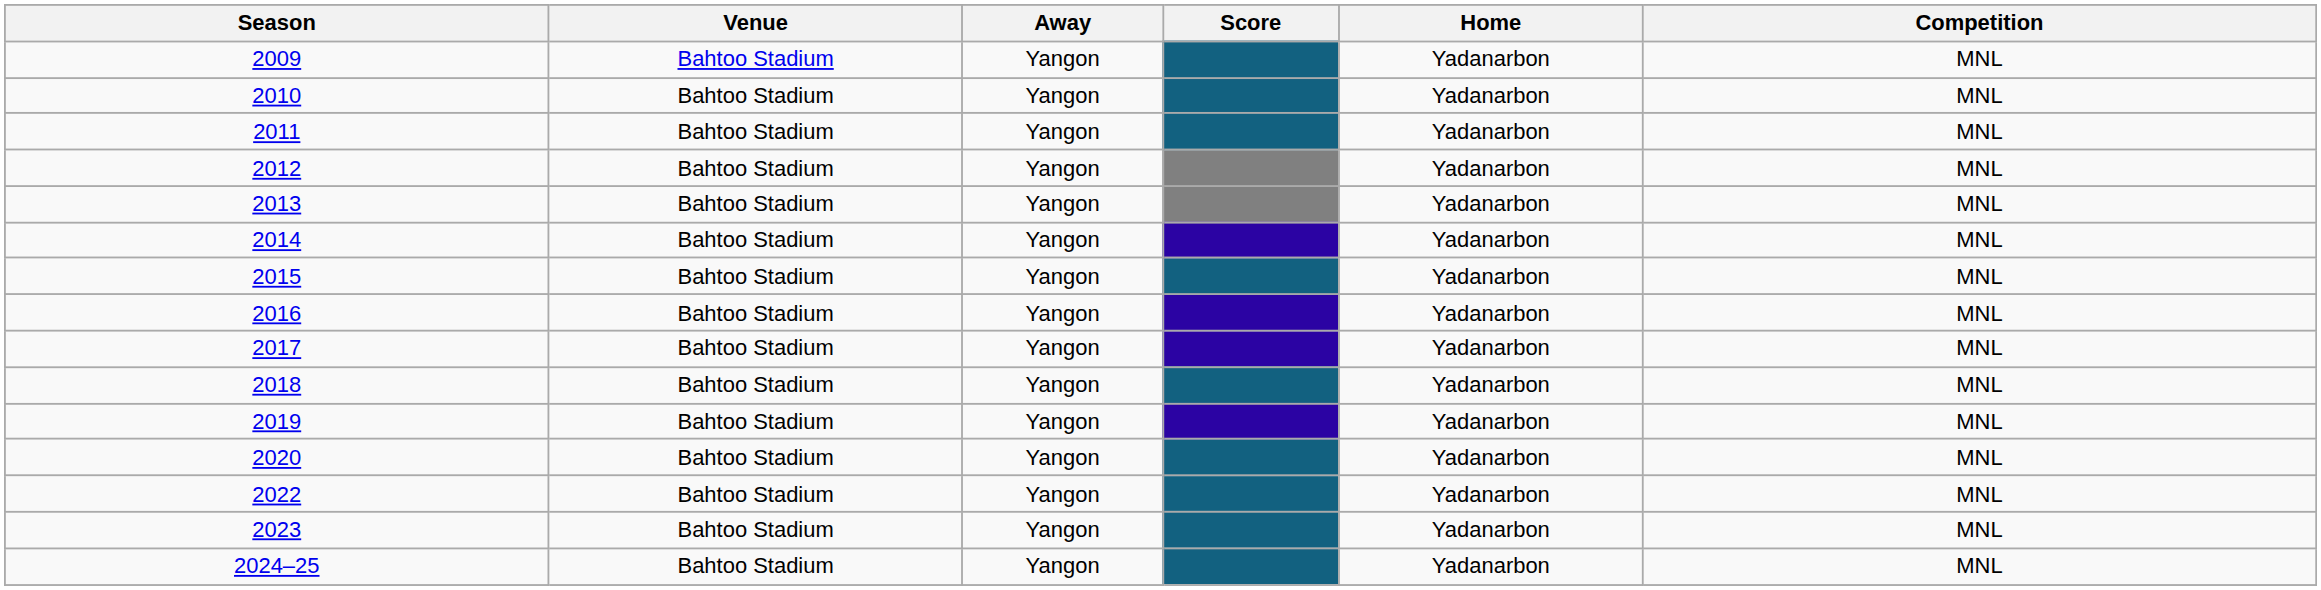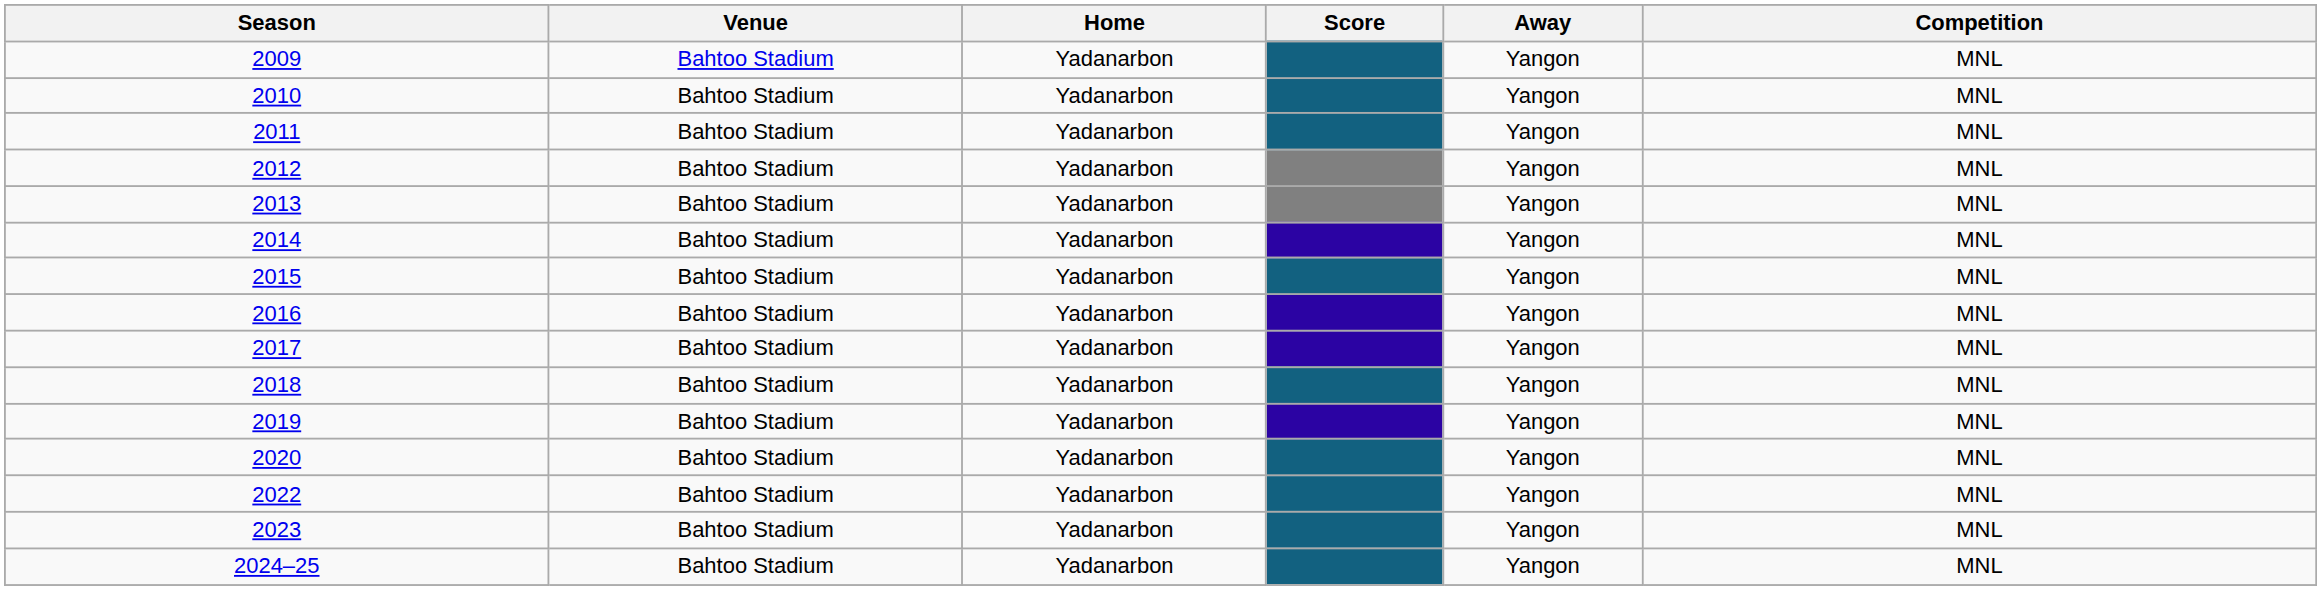columns swapped: Home <-> Away
